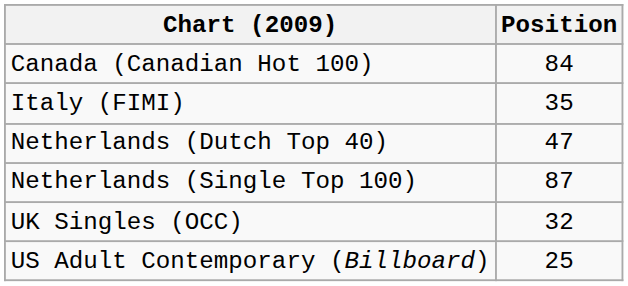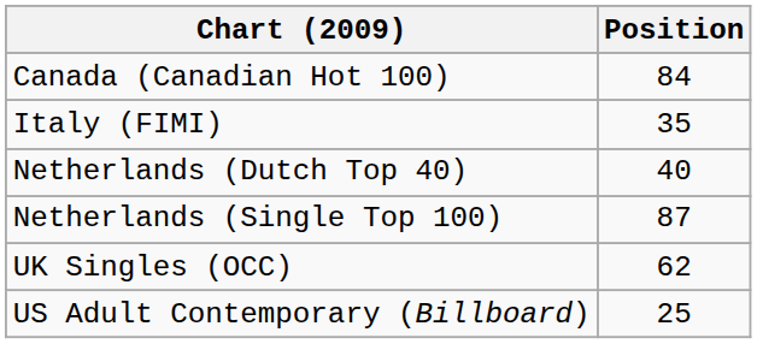Netherlands (Dutch Top 40) | Position: 47 -> 40
UK Singles (OCC) | Position: 32 -> 62
